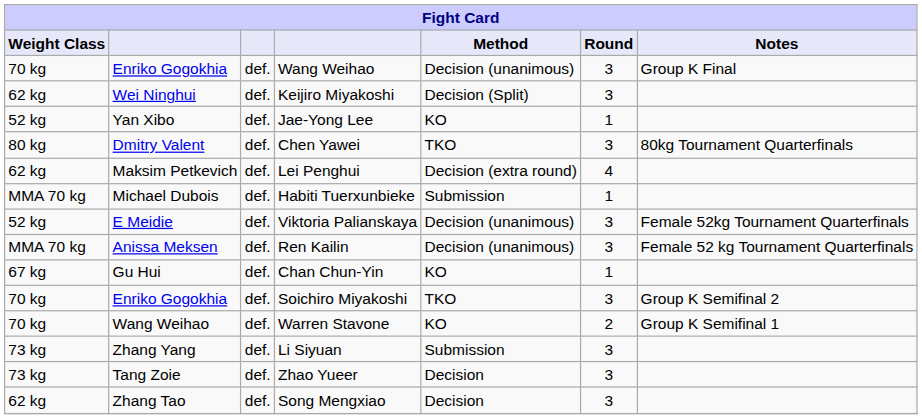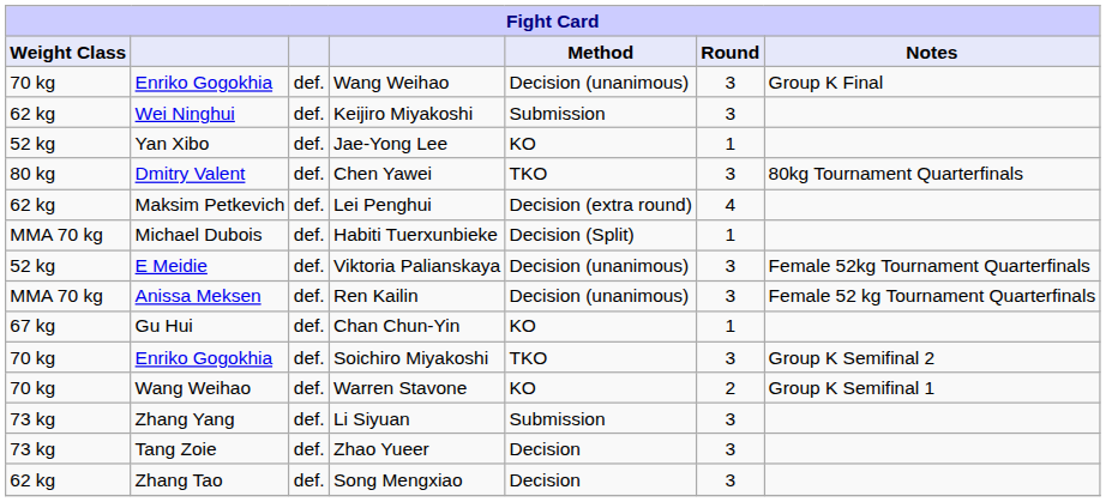Keijiro Miyakoshi | Method: Decision (Split) -> Submission
Habiti Tuerxunbieke | Method: Submission -> Decision (Split)
